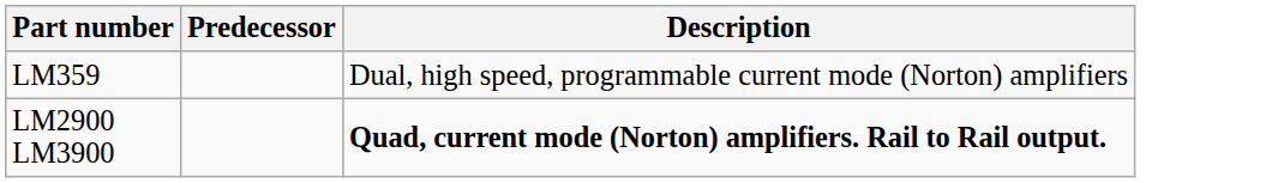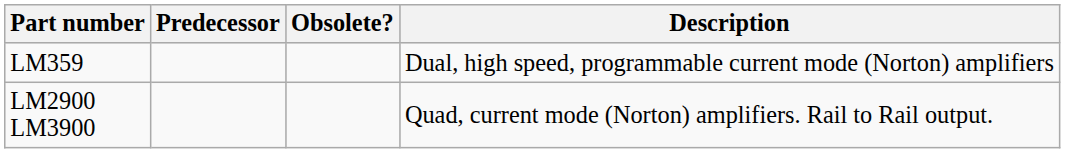+ column: Obsolete?
LM2900 LM3900 | Description: bold -> normal
